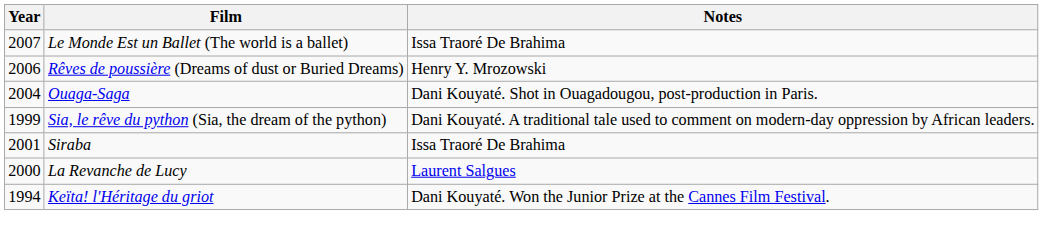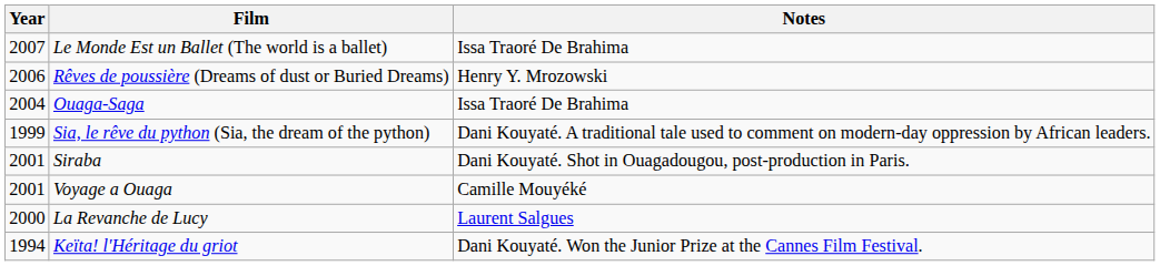Ouaga-Saga | Notes: Dani Kouyaté. Shot in Ouagadougou, post-production in Paris. -> Issa Traoré De Brahima
Siraba | Notes: Issa Traoré De Brahima -> Dani Kouyaté. Shot in Ouagadougou, post-production in Paris.
+ row: 2001 | Voyage a Ouaga | Camille Mouyéké
